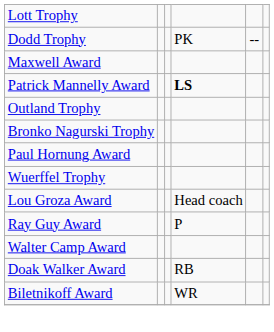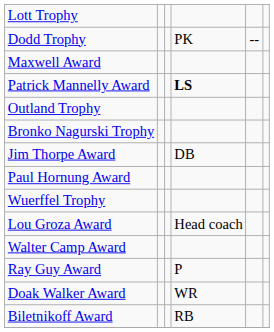+ row: Jim Thorpe Award | DB
rows swapped: Ray Guy Award <-> Walter Camp Award
Doak Walker Award | column 4: RB -> WR
Biletnikoff Award | column 4: WR -> RB
